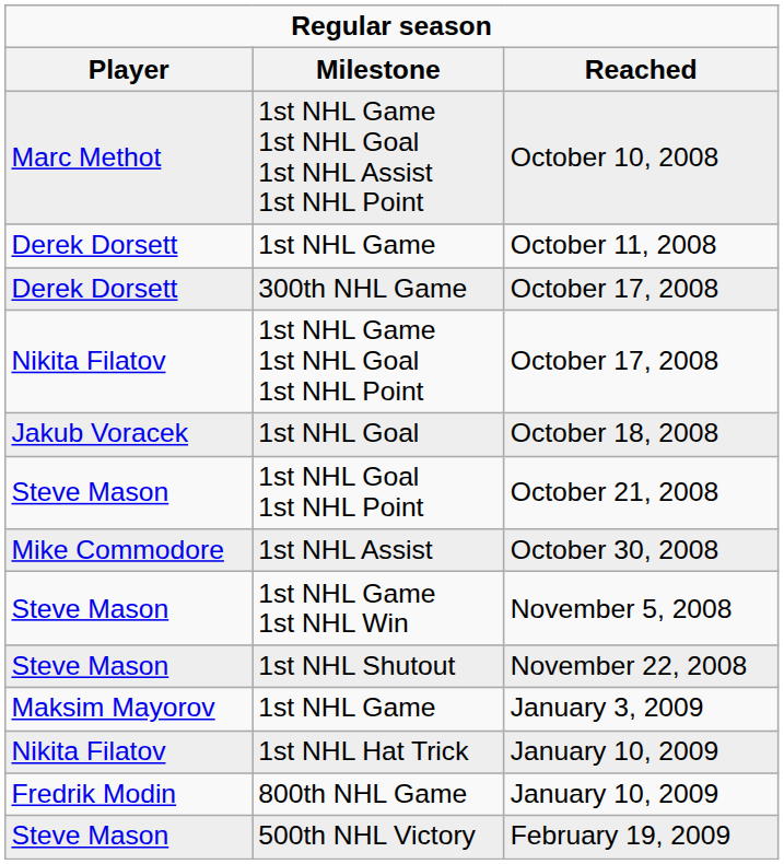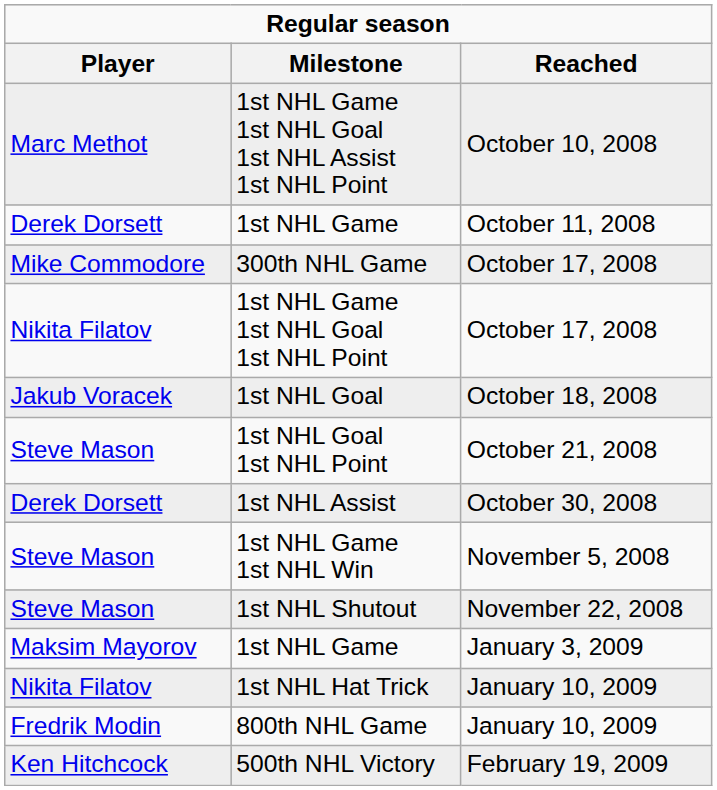300th NHL Game | Player: Derek Dorsett -> Mike Commodore
1st NHL Assist | Player: Mike Commodore -> Derek Dorsett
500th NHL Victory | Player: Steve Mason -> Ken Hitchcock
